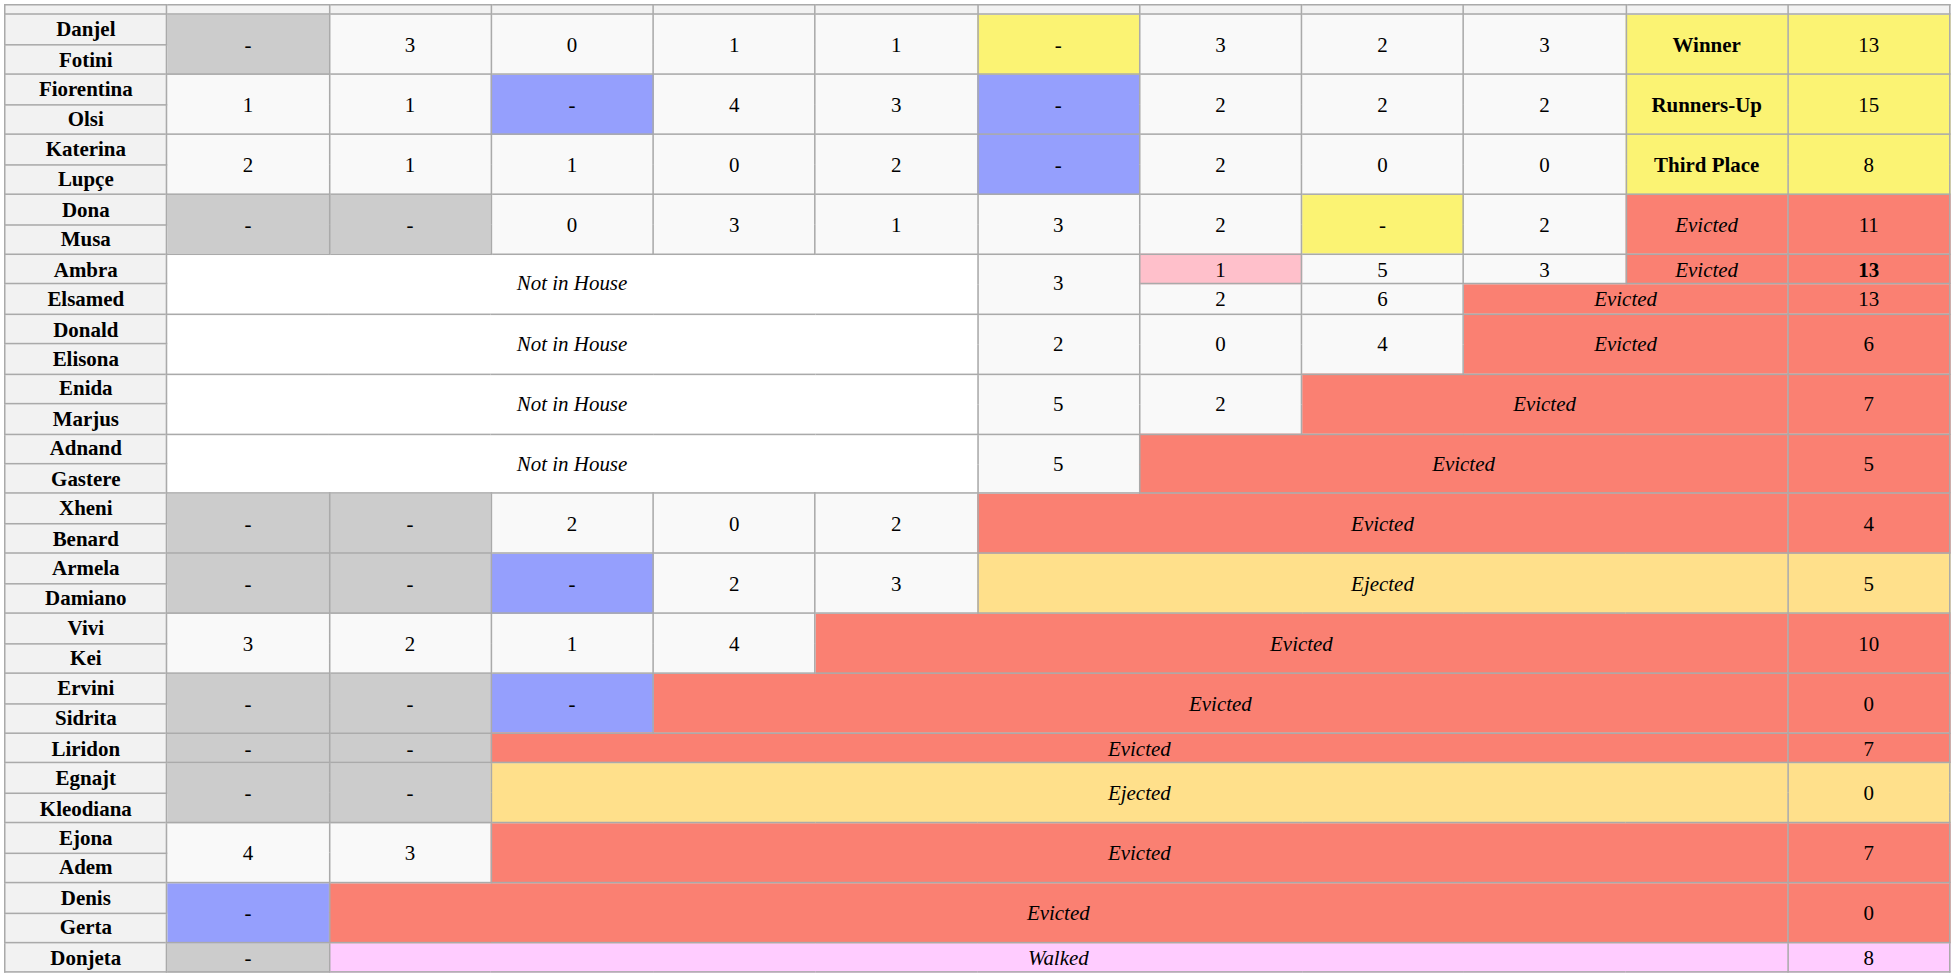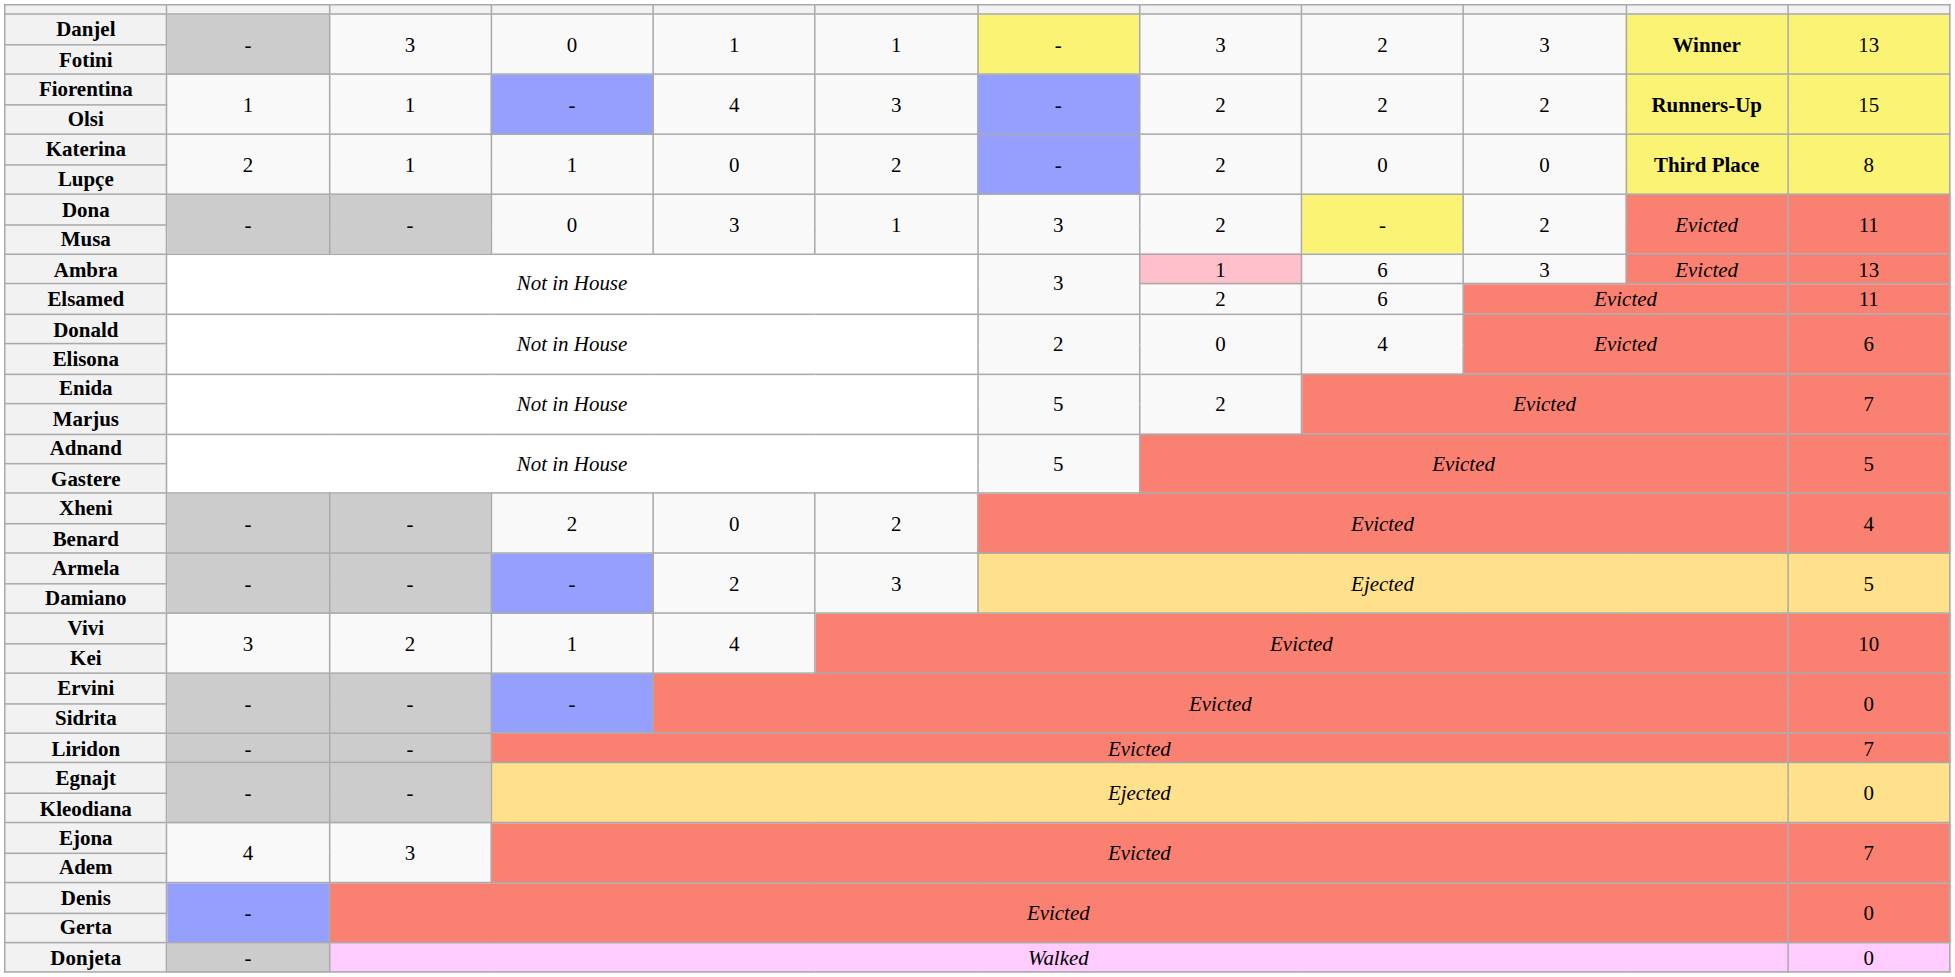Ambra | column 9: 5 -> 6
Ambra | column 12: bold -> normal
Elsamed | column 12: 13 -> 11
Donjeta | column 12: 8 -> 0
